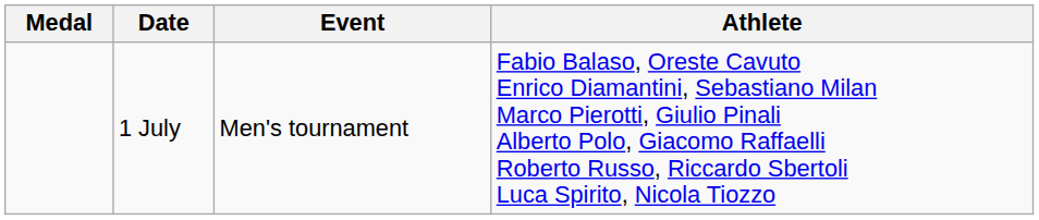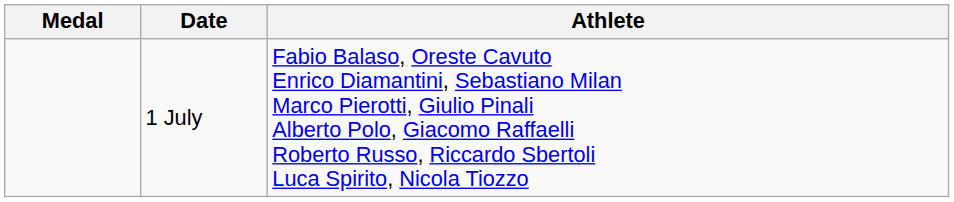- column: Event | Men's tournament
